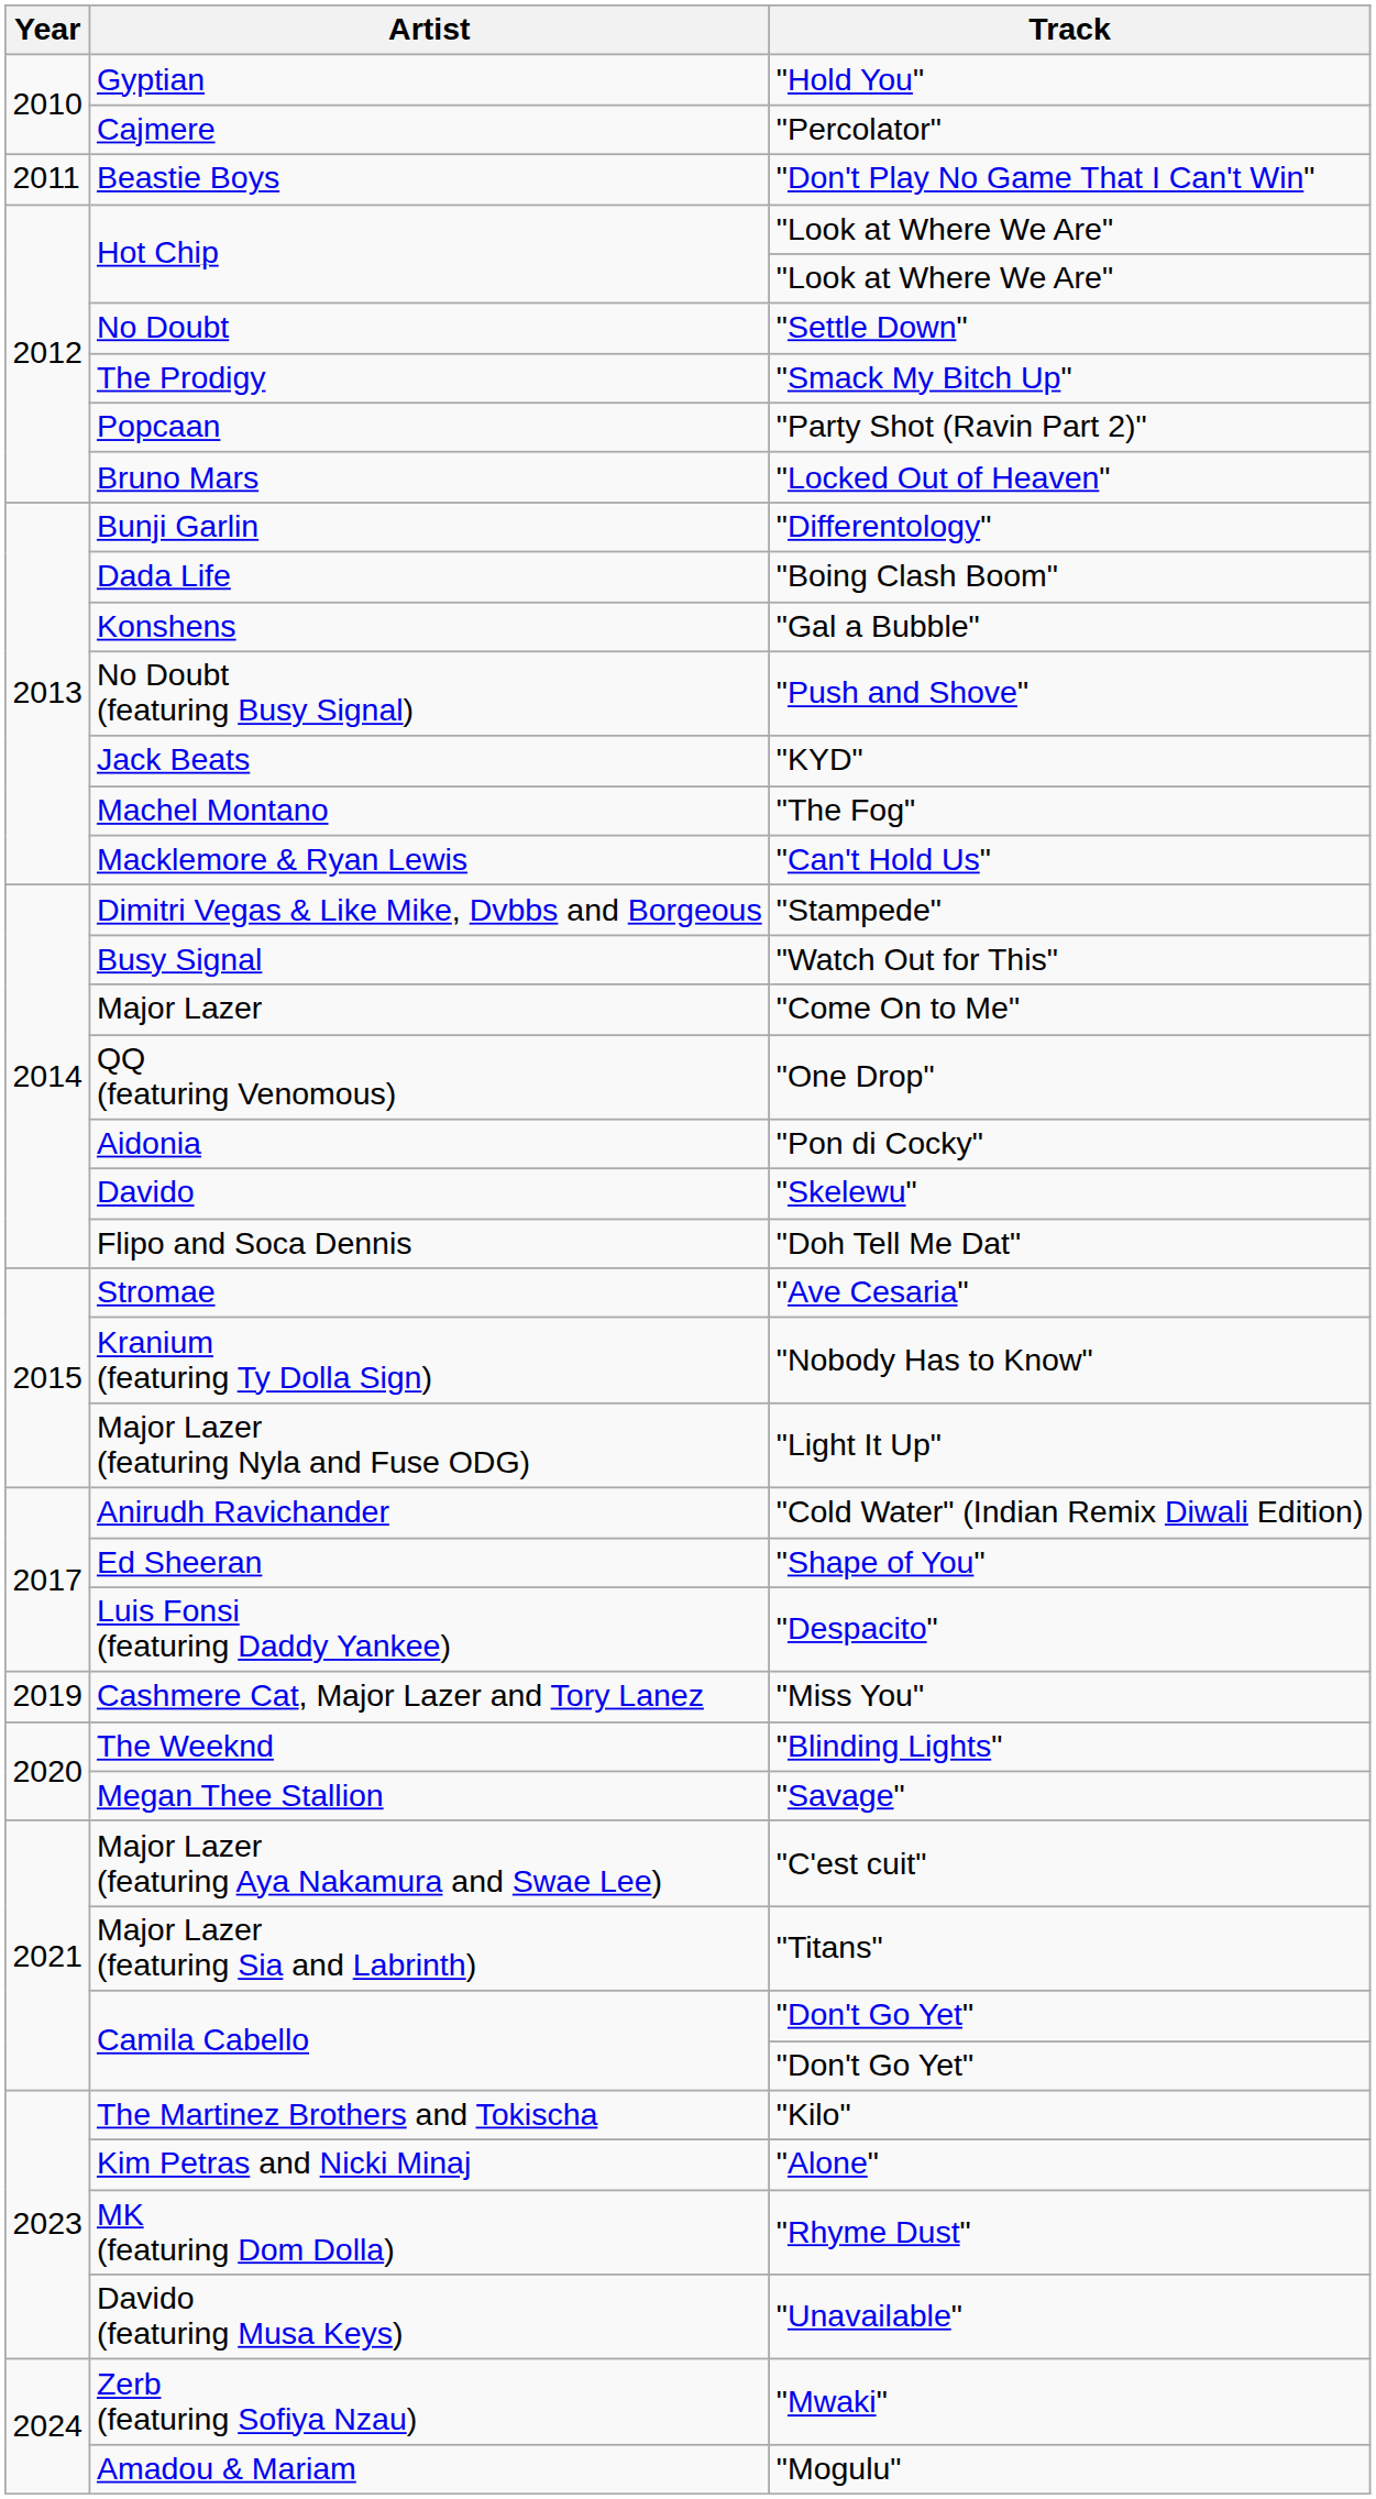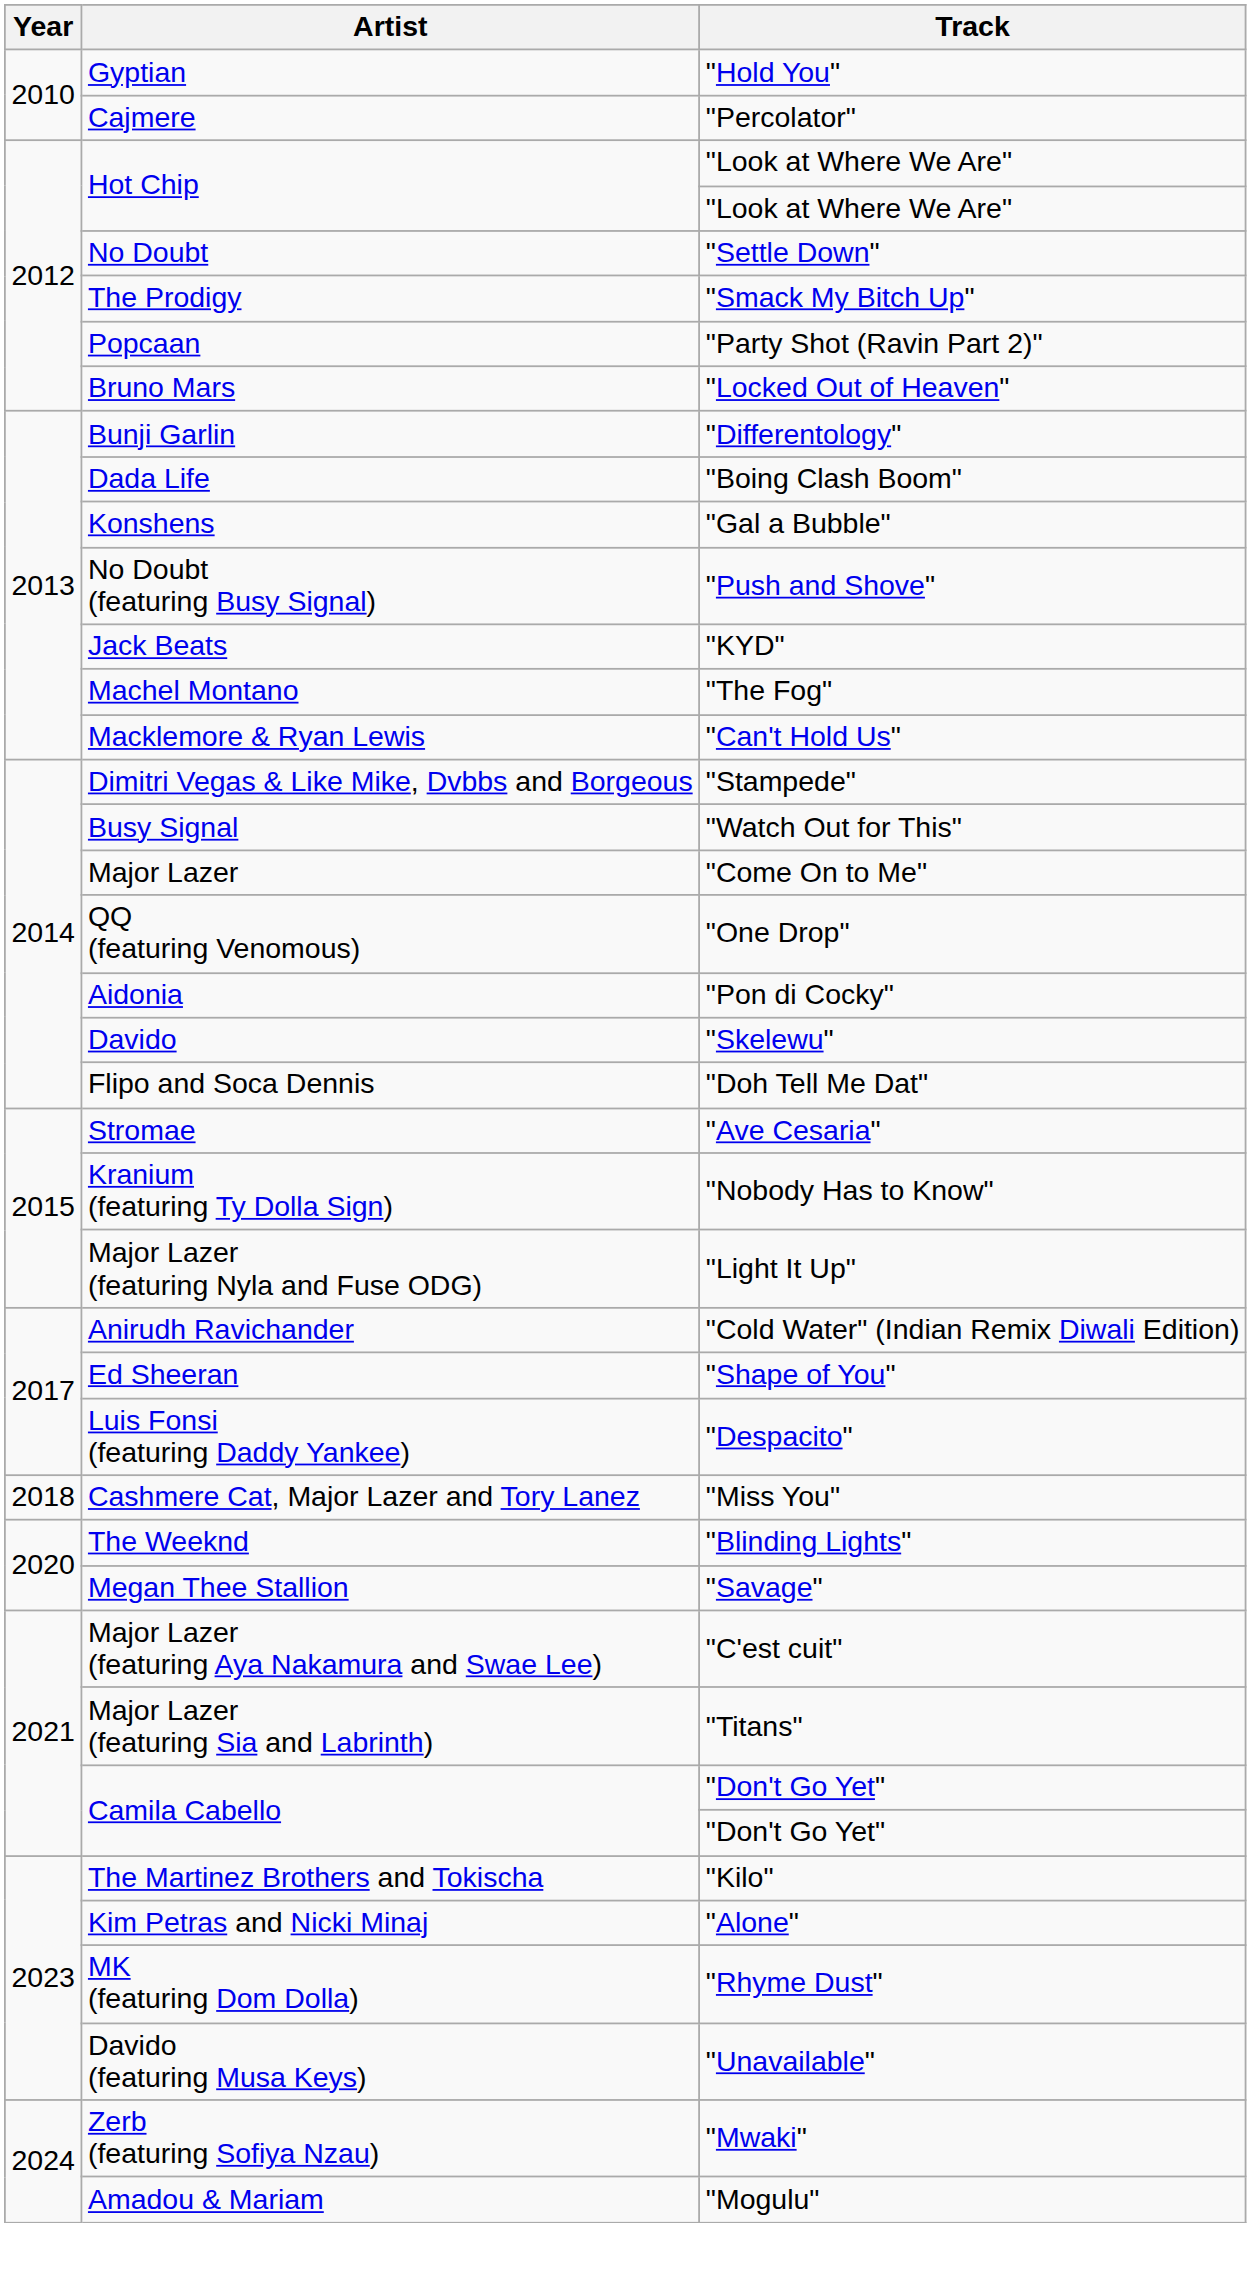- row: 2011 | Beastie Boys | "Don't Play No Game That I Can't Win"
Cashmere Cat, Major Lazer and Tory Lanez | Year: 2019 -> 2018
